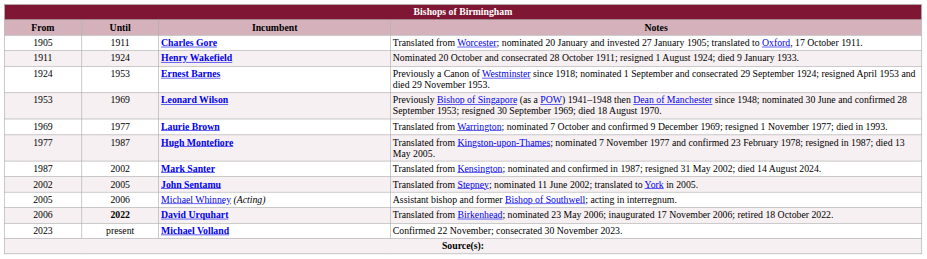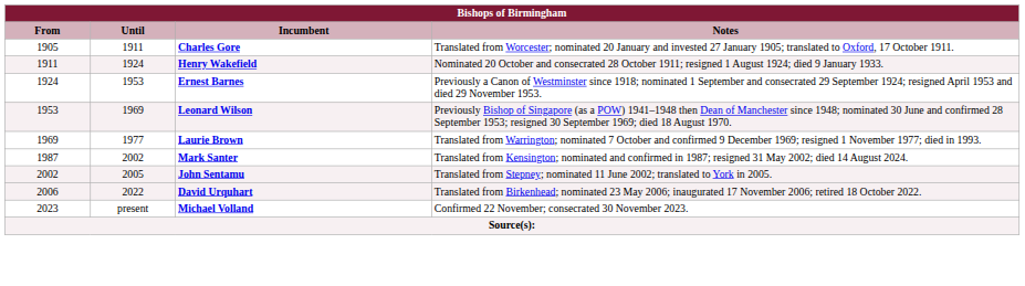- row: 1977 | 1987 | Hugh Montefiore | Translated from Kingston-upon-Thames; nominated 7 November 1977 and confirmed 23 February 1978; resigned in 1987; died 13 May 2005.
- row: 2005 | 2006 | Michael Whinney (Acting) | Assistant bishop and former Bishop of Southwell; acting in interregnum.
David Urquhart | Until: bold -> normal
